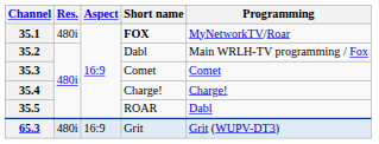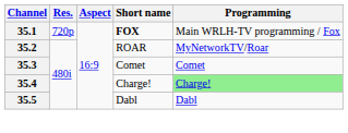35.1 | Res.: 480i -> 720p
35.1 | Programming: MyNetworkTV/Roar -> Main WRLH-TV programming / Fox
35.2 | Short name: Dabl -> ROAR
35.2 | Programming: Main WRLH-TV programming / Fox -> MyNetworkTV/Roar
35.4 | Programming: no background -> lightgreen background
35.5 | Short name: ROAR -> Dabl
- row: 65.3 | 480i | 16:9 | Grit | Grit (WUPV-DT3)
